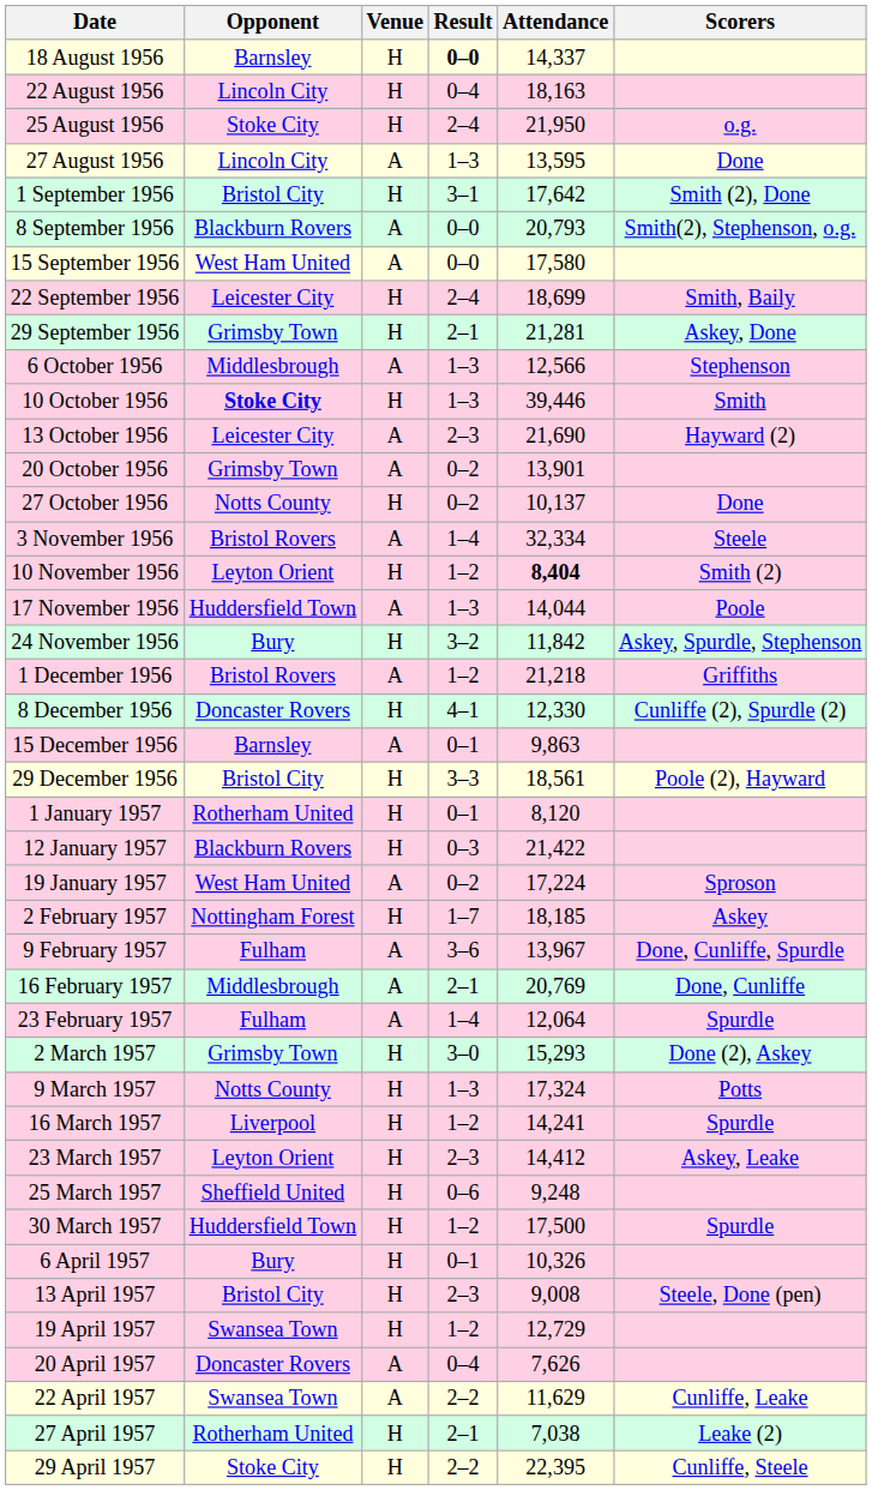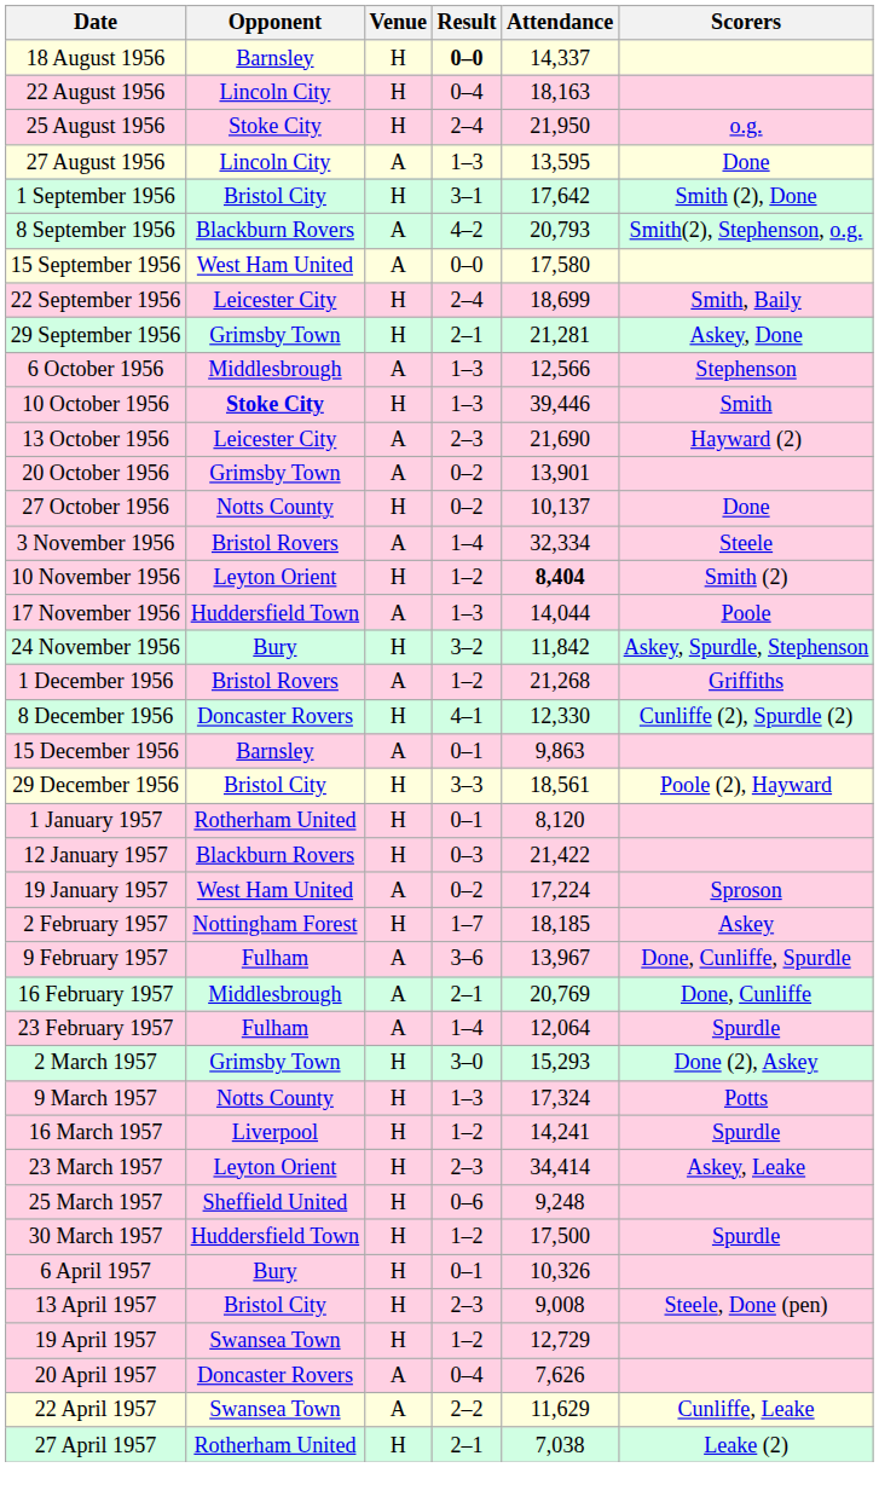8 September 1956 | Result: 0–0 -> 4–2
1 December 1956 | Attendance: 21,218 -> 21,268
23 March 1957 | Attendance: 14,412 -> 34,414
- row: 29 April 1957 | Stoke City | H | 2–2 | 22,395 | Cunliffe, Steele
